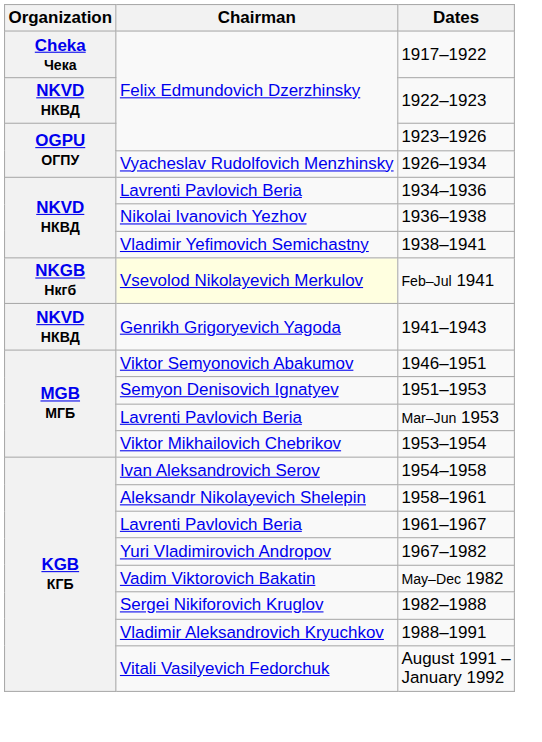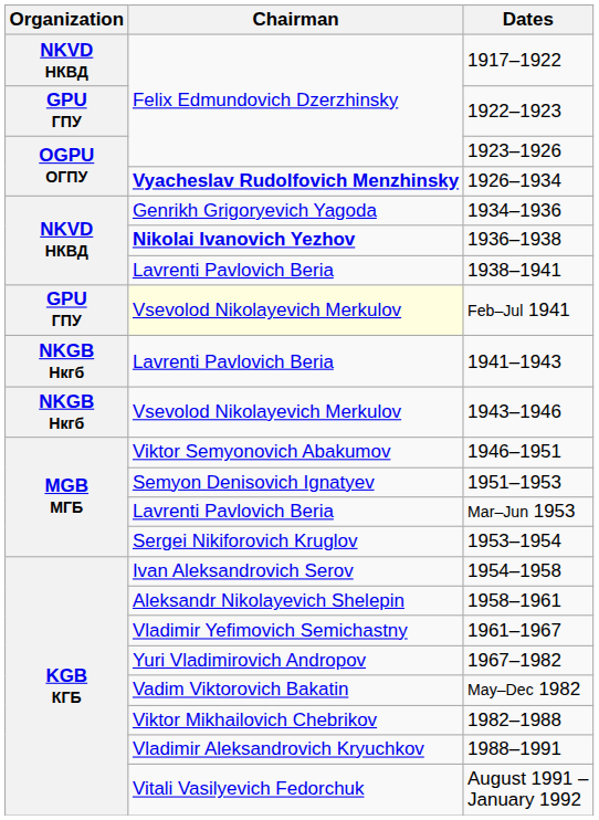1917–1922 | Organization: Cheka Чека -> NKVD НКВД
1922–1923 | Organization: NKVD НКВД -> GPU ГПУ
1926–1934 | Chairman: normal -> bold
1934–1936 | Chairman: Lavrenti Pavlovich Beria -> Genrikh Grigoryevich Yagoda
1936–1938 | Chairman: normal -> bold
1938–1941 | Chairman: Vladimir Yefimovich Semichastny -> Lavrenti Pavlovich Beria
Feb–Jul 1941 | Organization: NKGB Нкгб -> GPU ГПУ
1941–1943 | Organization: NKVD НКВД -> NKGB Нкгб
1941–1943 | Chairman: Genrikh Grigoryevich Yagoda -> Lavrenti Pavlovich Beria
+ row: NKGB Нкгб | Vsevolod Nikolayevich Merkulov | 1943–1946
1953–1954 | Chairman: Viktor Mikhailovich Chebrikov -> Sergei Nikiforovich Kruglov
1961–1967 | Chairman: Lavrenti Pavlovich Beria -> Vladimir Yefimovich Semichastny
1982–1988 | Chairman: Sergei Nikiforovich Kruglov -> Viktor Mikhailovich Chebrikov
